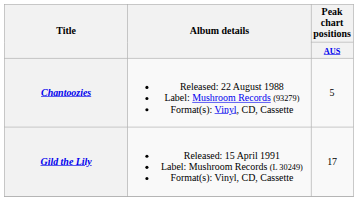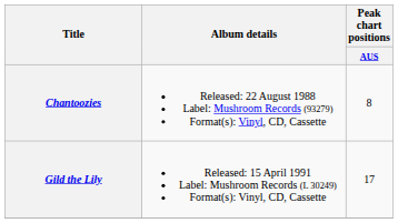Chantoozies | Peak chart positions / AUS: 5 -> 8
